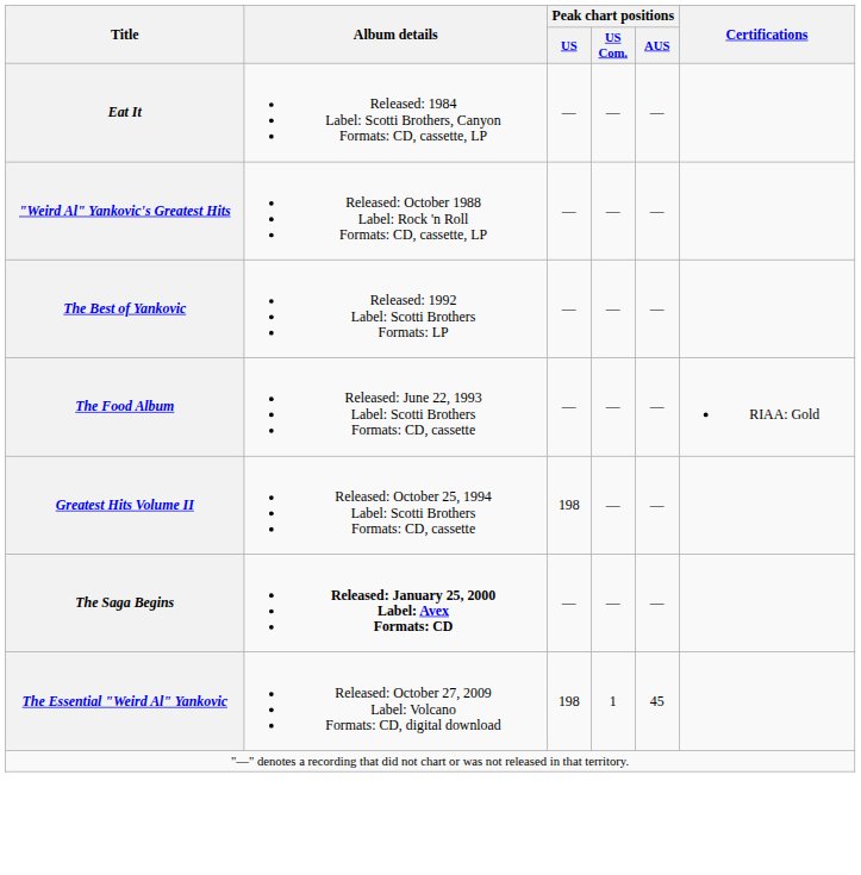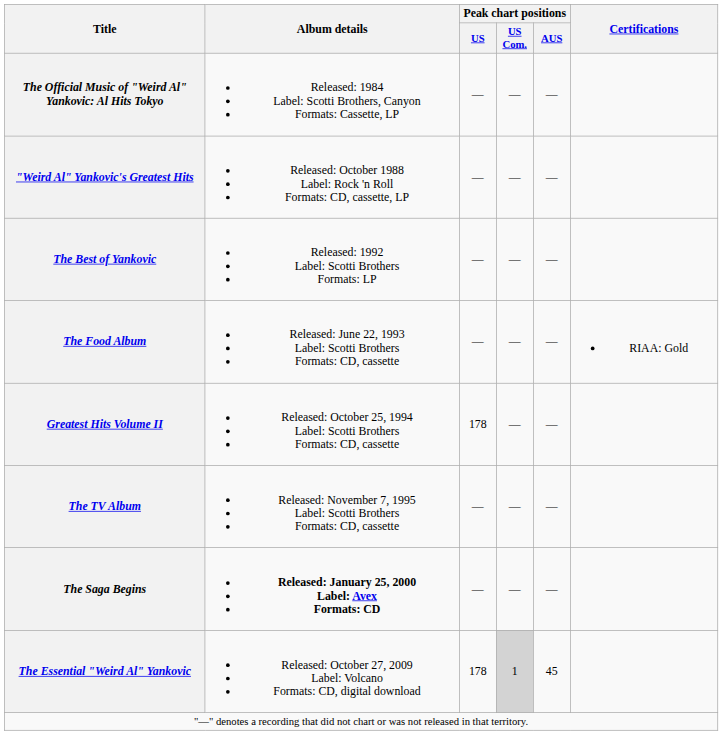- row: Eat It | Released: 1984 Label: Scotti Brothers, Canyon Formats: CD, cassette, LP | — | — | —
+ row: The Official Music of "Weird Al" Yankovic: Al Hits Tokyo | Released: 1984 Label: Scotti Brothers, Canyon Formats: Cassette, LP | — | — | —
Greatest Hits Volume II | Peak chart positions / US: 198 -> 178
+ row: The TV Album | Released: November 7, 1995 Label: Scotti Brothers Formats: CD, cassette | — | — | —
The Essential "Weird Al" Yankovic | Peak chart positions / US: 198 -> 178
The Essential "Weird Al" Yankovic | Peak chart positions / US Com.: no background -> lightgrey background
